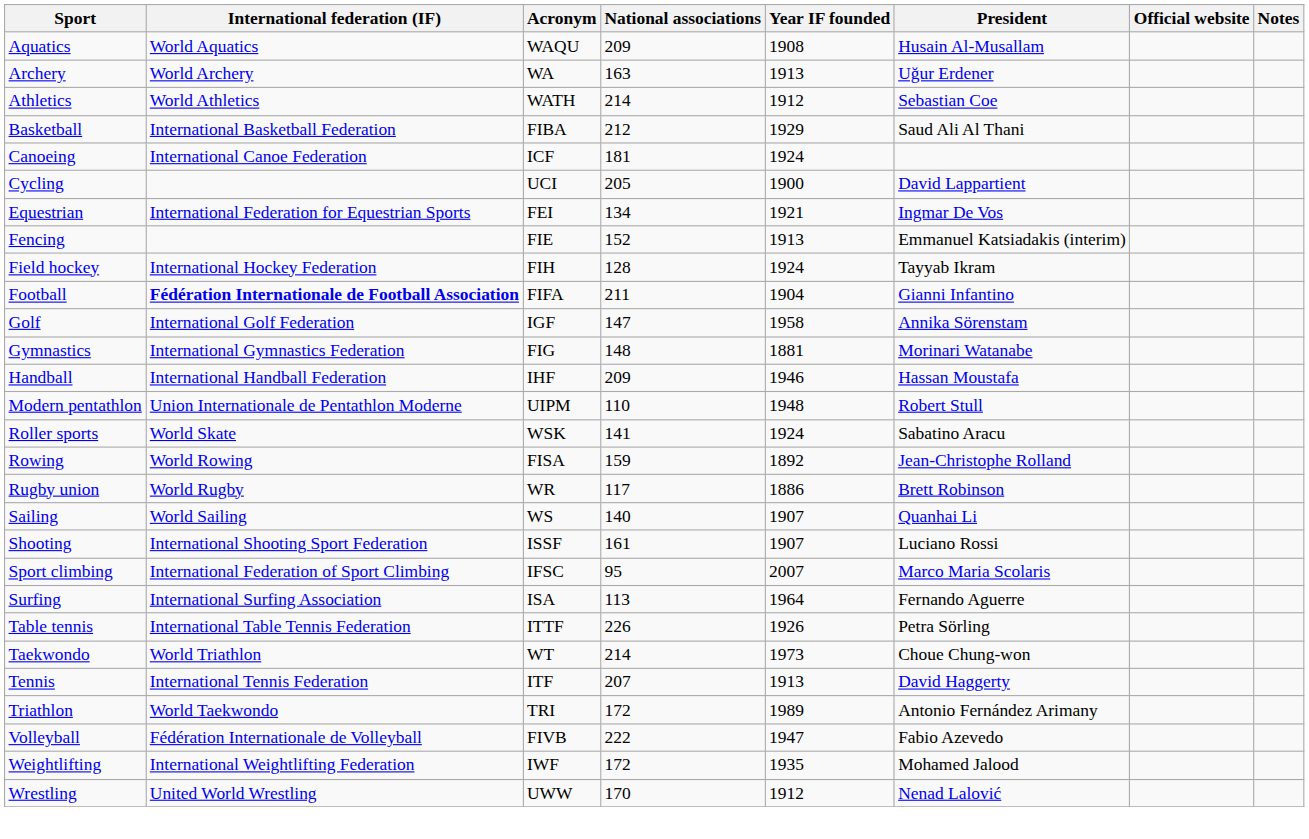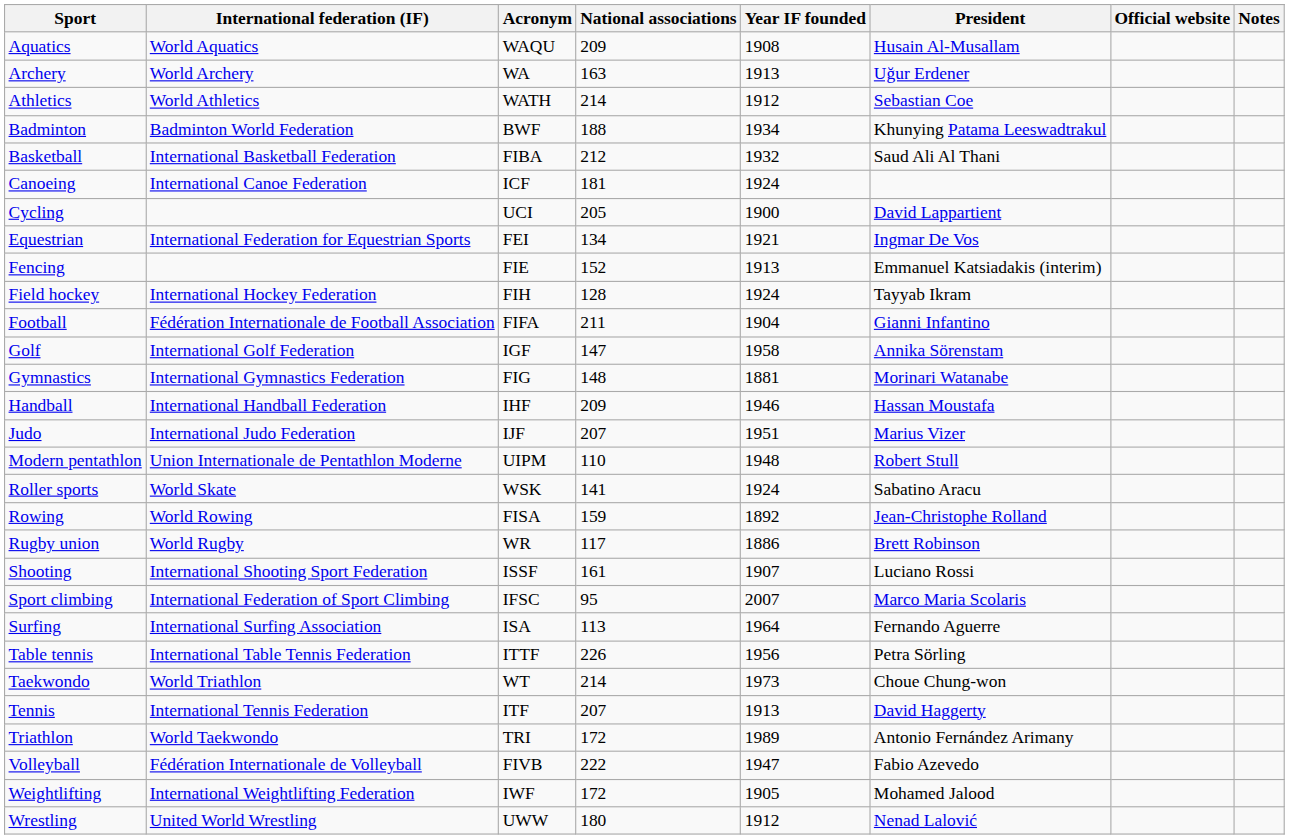+ row: Badminton | Badminton World Federation | BWF | 188 | 1934 | Khunying Patama Leeswadtrakul
Basketball | Year IF founded: 1929 -> 1932
Football | International federation (IF): bold -> normal
+ row: Judo | International Judo Federation | IJF | 207 | 1951 | Marius Vizer
- row: Sailing | World Sailing | WS | 140 | 1907 | Quanhai Li
Table tennis | Year IF founded: 1926 -> 1956
Weightlifting | Year IF founded: 1935 -> 1905
Wrestling | National associations: 170 -> 180
